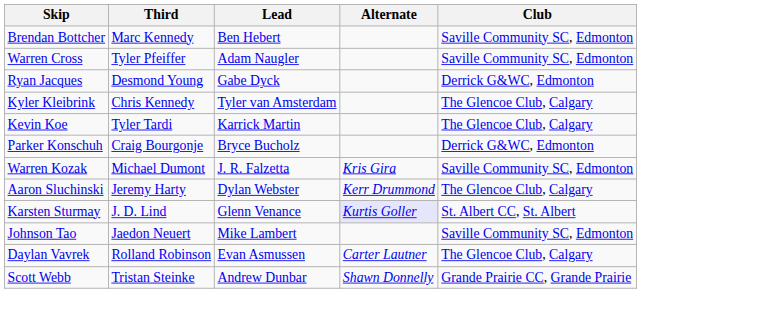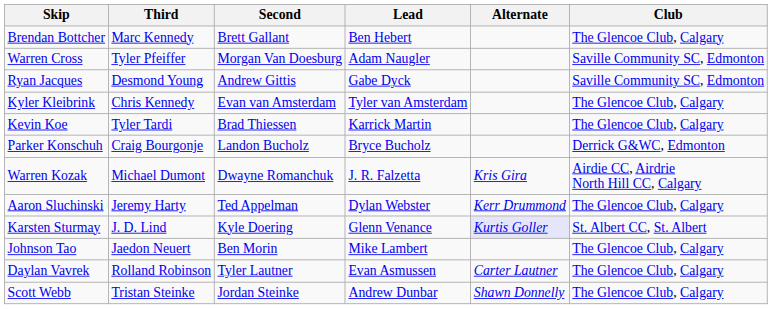+ column: Second | Brett Gallant | Morgan Van Doesburg | Andrew Gittis | Evan van Amsterdam | Brad Thiessen | Landon Bucholz | Dwayne Romanchuk | Ted Appelman | Kyle Doering | Ben Morin | Tyler Lautner | Jordan Steinke
Brendan Bottcher | Club: Saville Community SC, Edmonton -> The Glencoe Club, Calgary
Ryan Jacques | Club: Derrick G&WC, Edmonton -> Saville Community SC, Edmonton
Warren Kozak | Club: Saville Community SC, Edmonton -> Airdie CC, Airdrie North Hill CC, Calgary
Johnson Tao | Club: Saville Community SC, Edmonton -> The Glencoe Club, Calgary
Scott Webb | Club: Grande Prairie CC, Grande Prairie -> The Glencoe Club, Calgary
